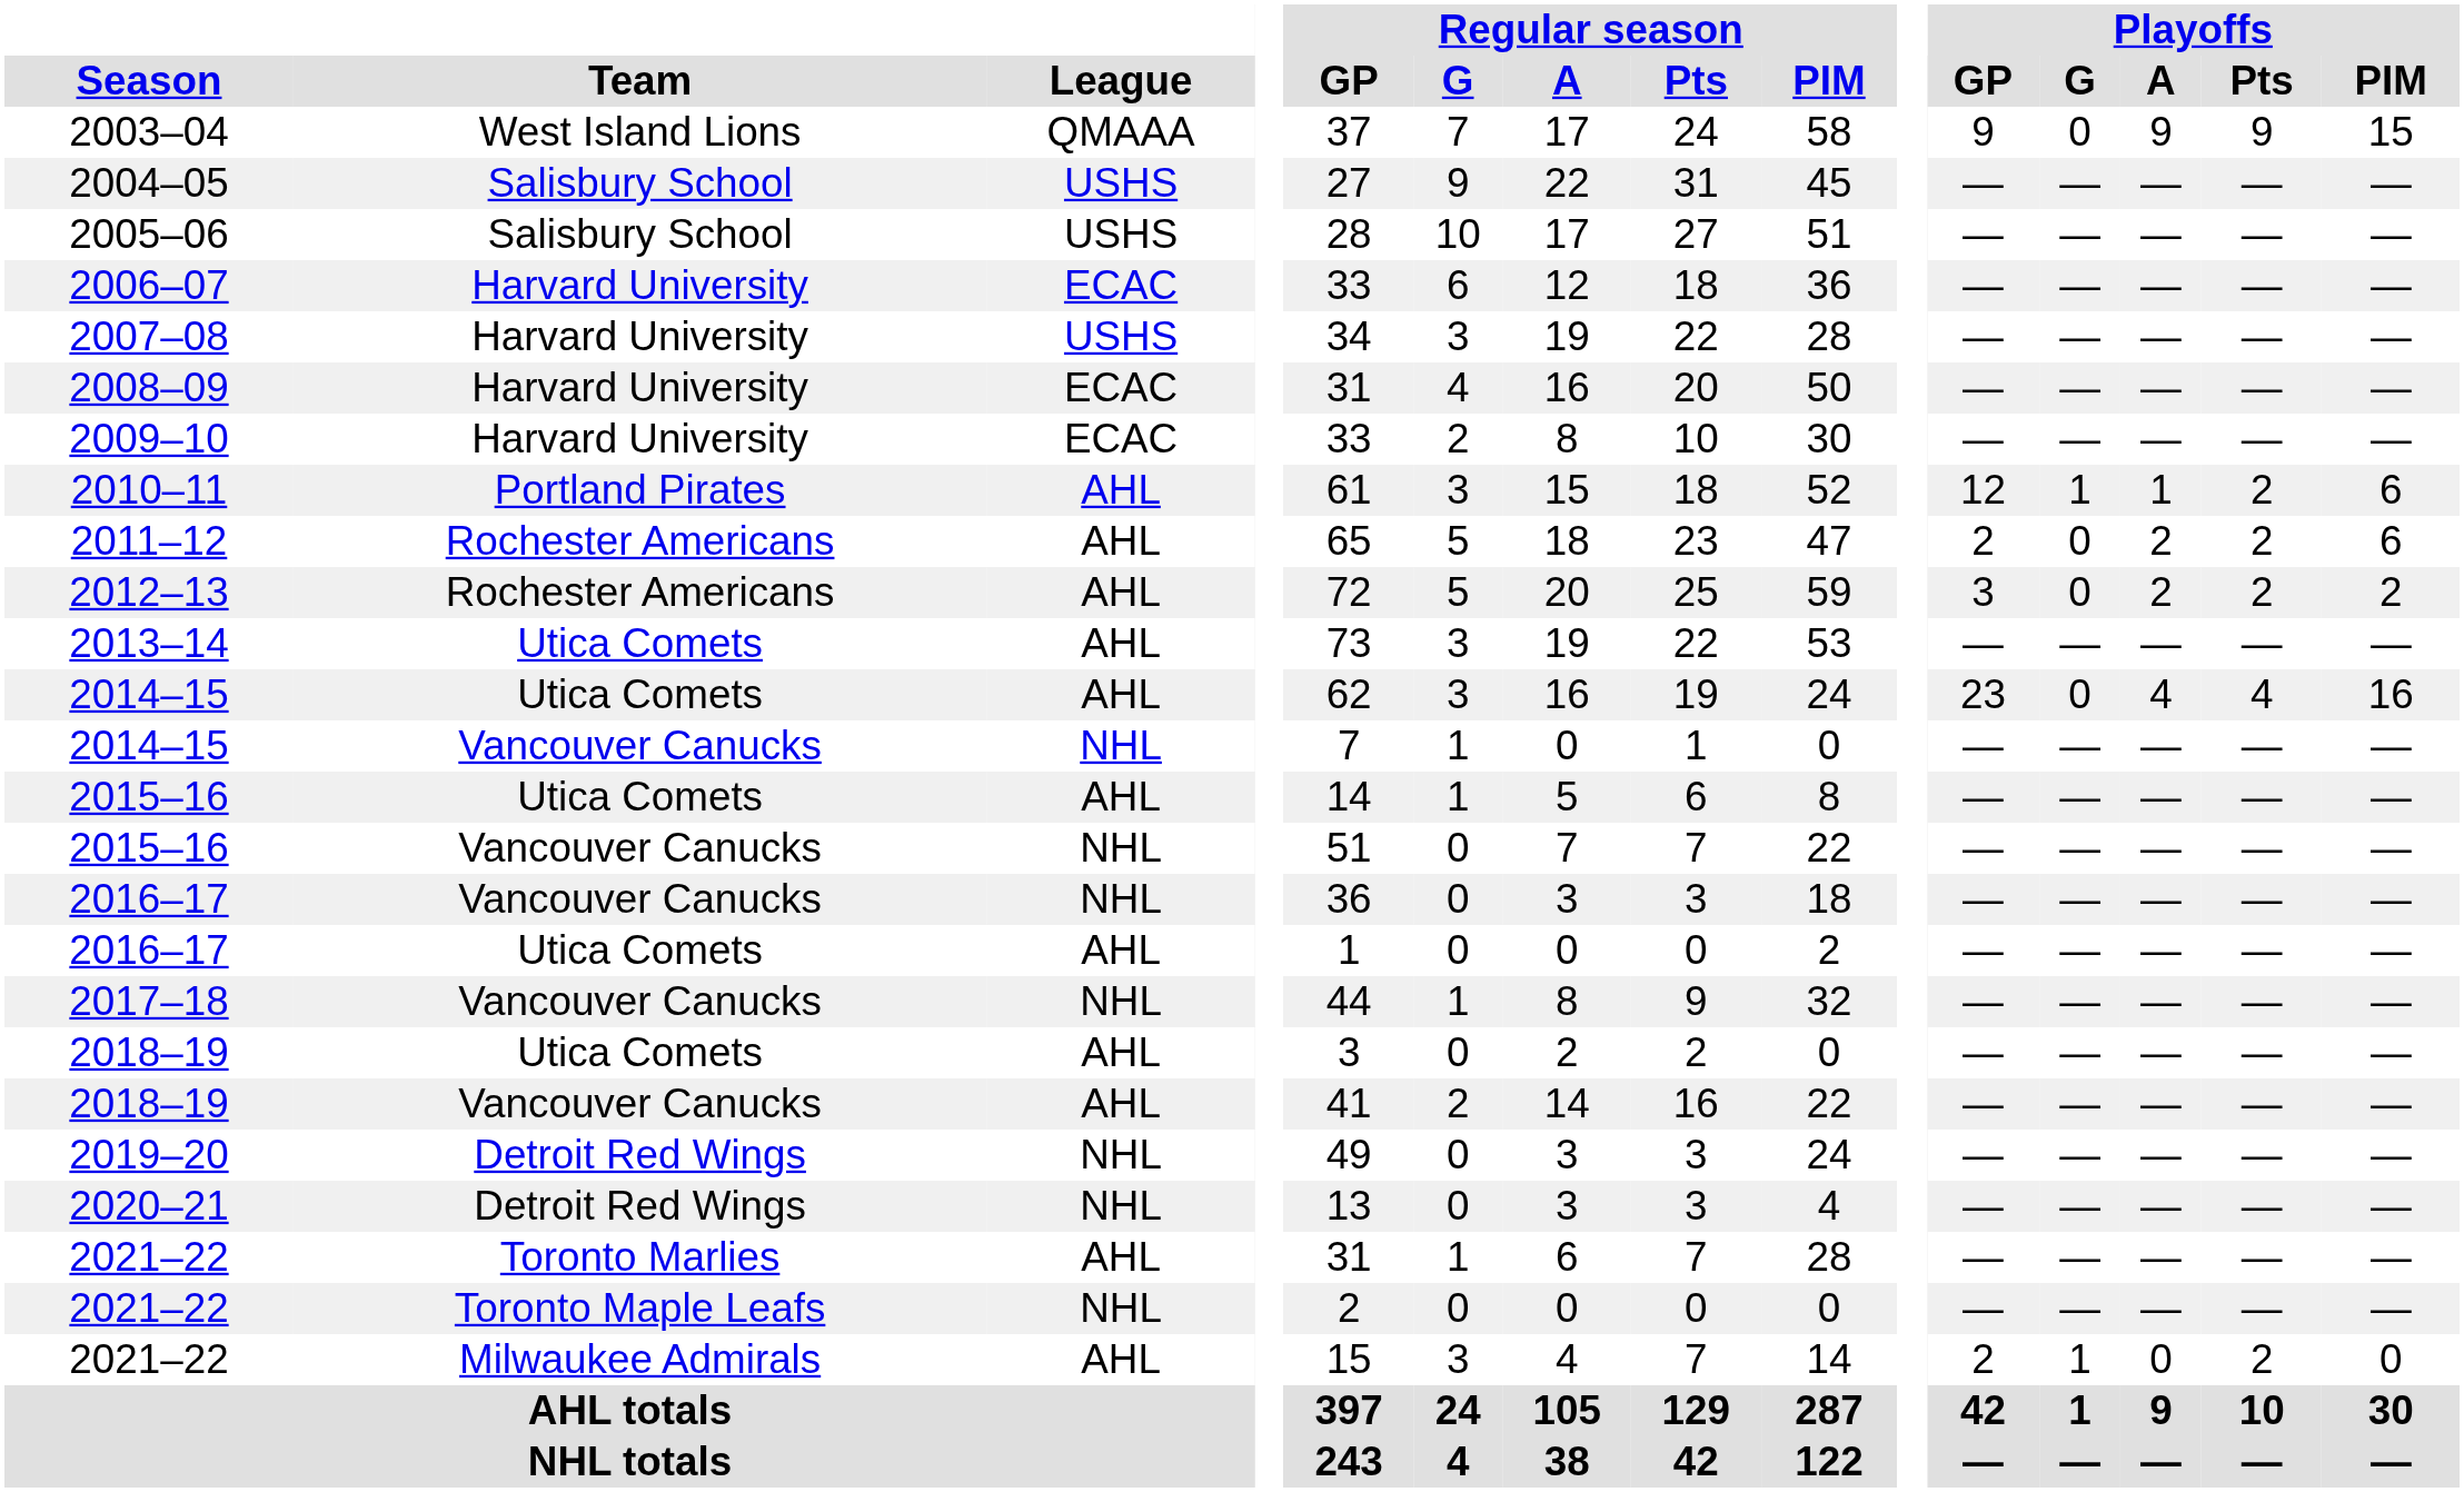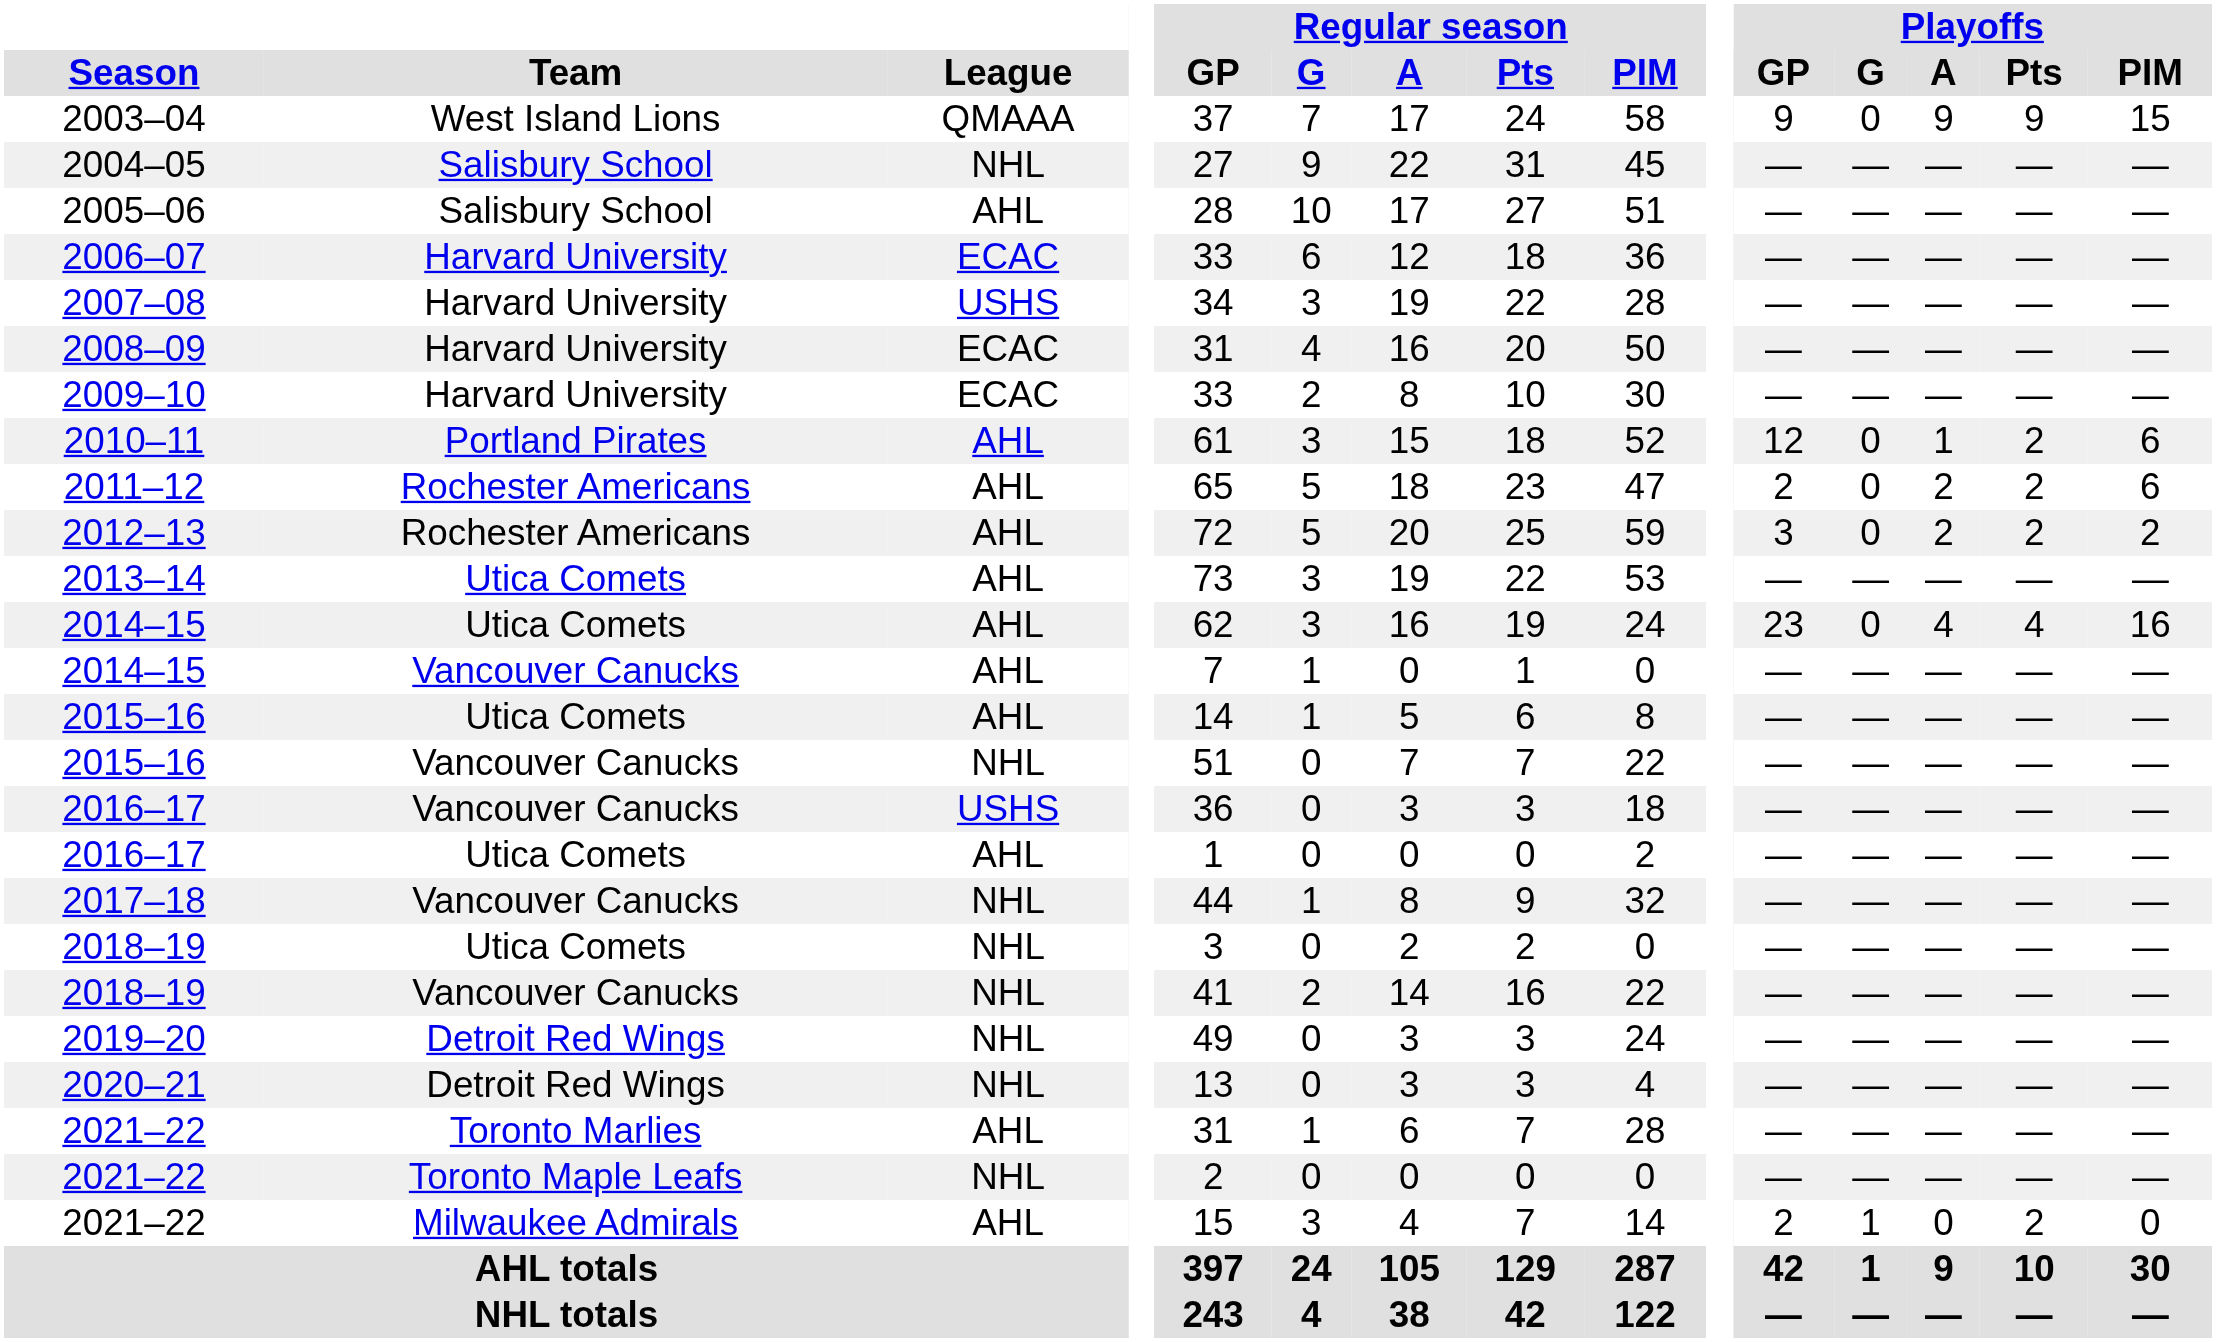2004–05 | League: USHS -> NHL
2005–06 | League: USHS -> AHL
2010–11 | Playoffs / G: 1 -> 0
2014–15 / Vancouver Canucks | League: NHL -> AHL
2016–17 / Vancouver Canucks | League: NHL -> USHS
2018–19 / Utica Comets | League: AHL -> NHL
2018–19 / Vancouver Canucks | League: AHL -> NHL
